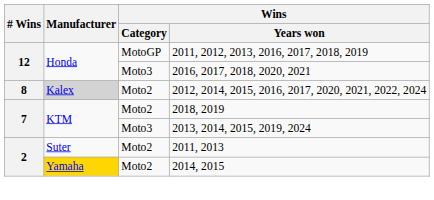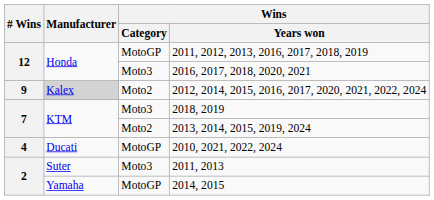2012, 2014, 2015, 2016, 2017, 2020, 2021, 2022, 2024 | # Wins: 8 -> 9
2018, 2019 | Wins / Category: Moto2 -> Moto3
2013, 2014, 2015, 2019, 2024 | Wins / Category: Moto3 -> Moto2
+ row: 4 | Ducati | MotoGP | 2010, 2021, 2022, 2024
2011, 2013 | Wins / Category: Moto2 -> Moto3
2014, 2015 | Manufacturer: gold background -> no background
2014, 2015 | Wins / Category: Moto2 -> MotoGP
